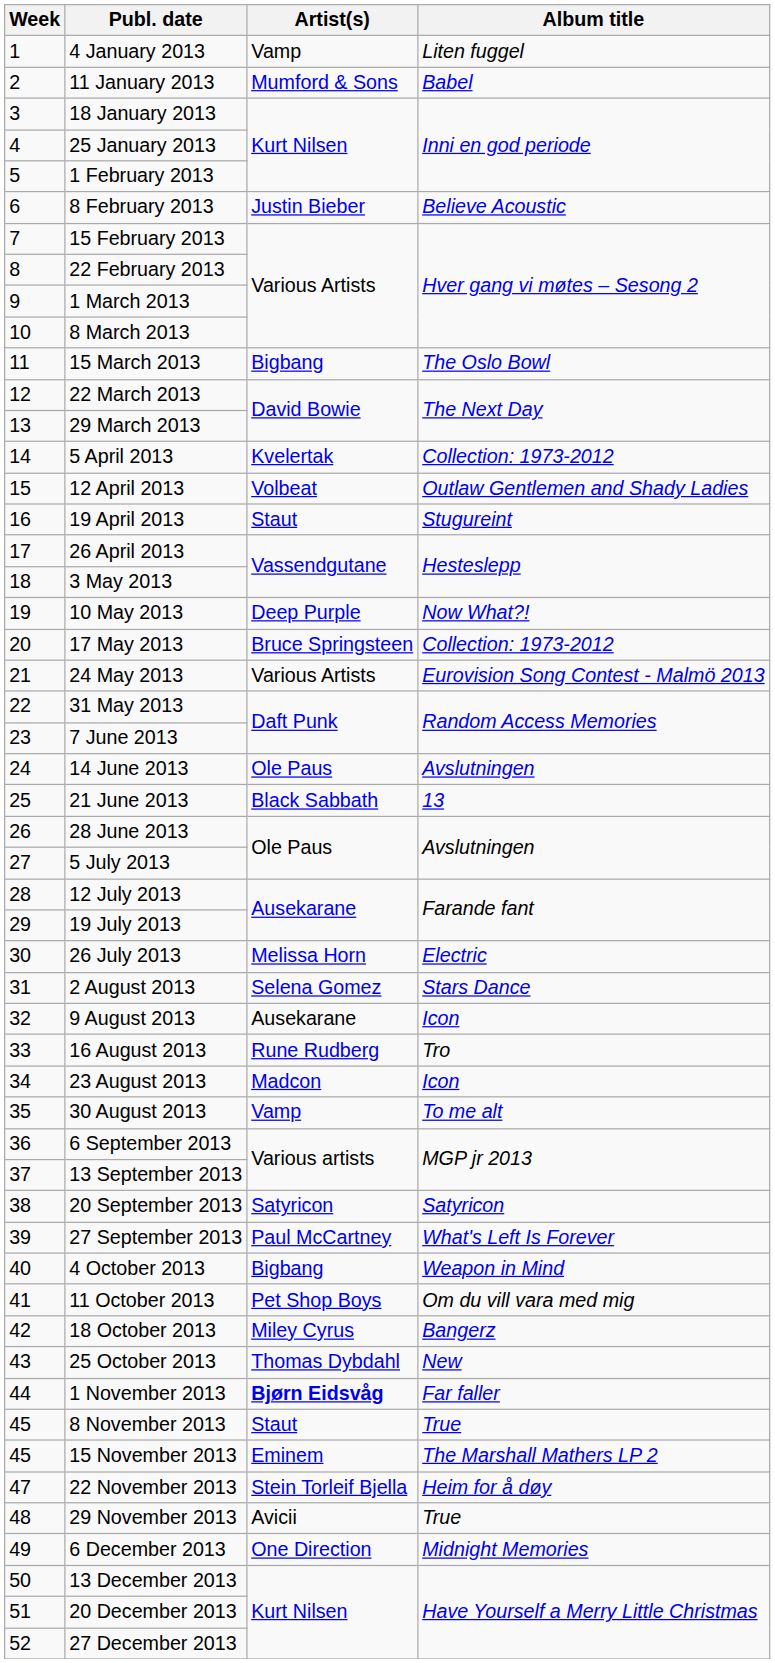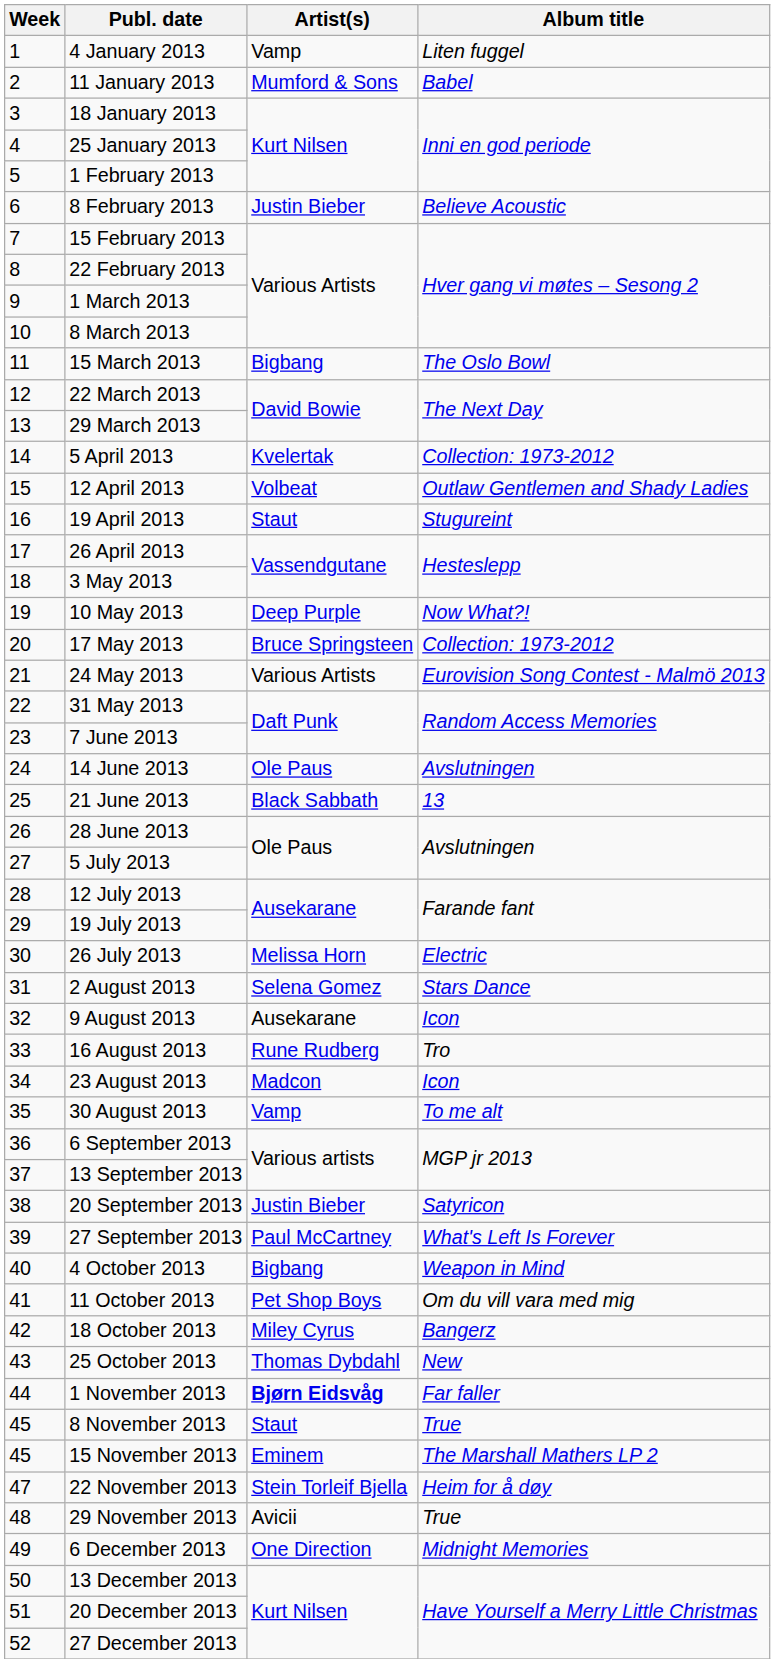20 September 2013 | Artist(s): Satyricon -> Justin Bieber
